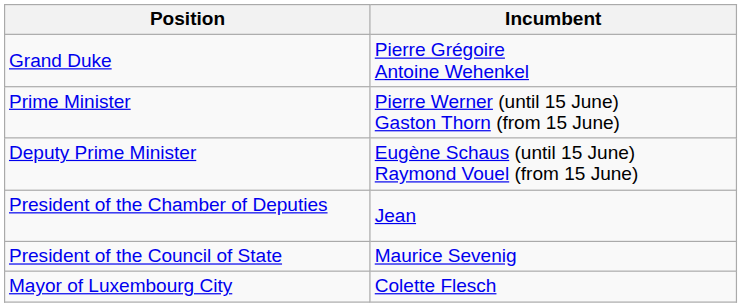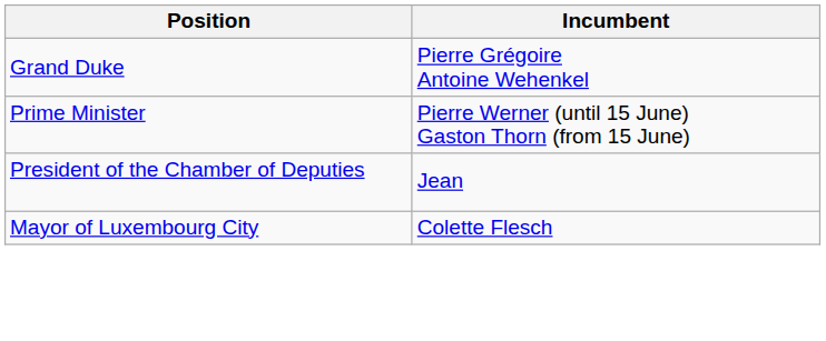- row: Deputy Prime Minister | Eugène Schaus (until 15 June) Raymond Vouel (from 15 June)
- row: President of the Council of State | Maurice Sevenig
